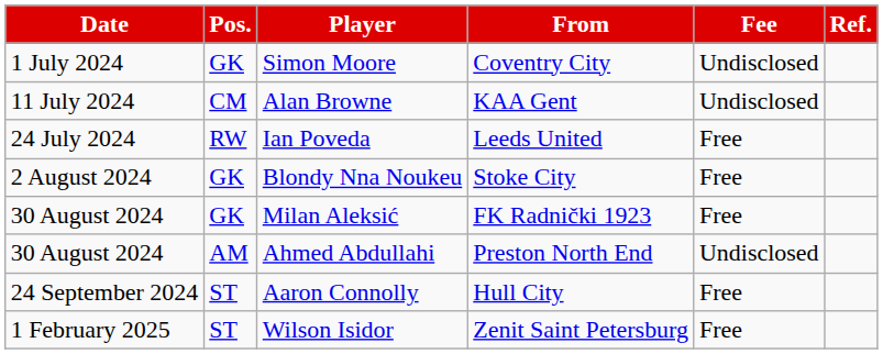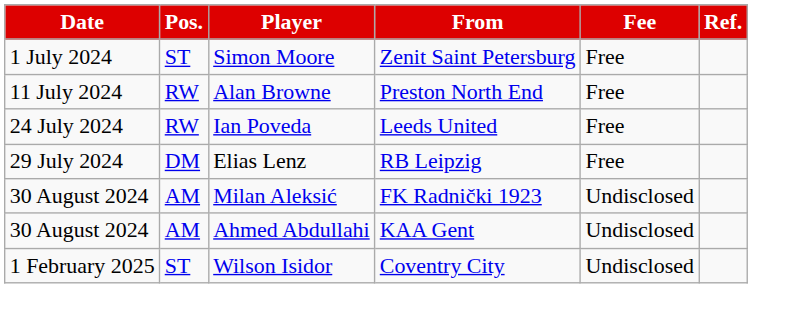Simon Moore | Pos.: GK -> ST
Simon Moore | From: Coventry City -> Zenit Saint Petersburg
Simon Moore | Fee: Undisclosed -> Free
Alan Browne | Pos.: CM -> RW
Alan Browne | From: KAA Gent -> Preston North End
Alan Browne | Fee: Undisclosed -> Free
+ row: 29 July 2024 | DM | Elias Lenz | RB Leipzig | Free
- row: 2 August 2024 | GK | Blondy Nna Noukeu | Stoke City | Free
Milan Aleksić | Pos.: GK -> AM
Milan Aleksić | Fee: Free -> Undisclosed
Ahmed Abdullahi | From: Preston North End -> KAA Gent
- row: 24 September 2024 | ST | Aaron Connolly | Hull City | Free
Wilson Isidor | From: Zenit Saint Petersburg -> Coventry City
Wilson Isidor | Fee: Free -> Undisclosed
